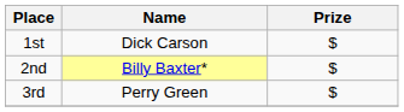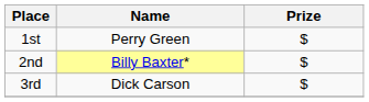1st | Name: Dick Carson -> Perry Green
3rd | Name: Perry Green -> Dick Carson
